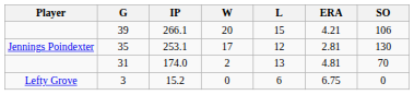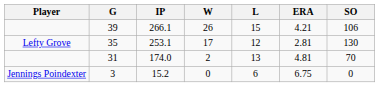39 | W: 20 -> 26
35 | Player: Jennings Poindexter -> Lefty Grove
3 | Player: Lefty Grove -> Jennings Poindexter
